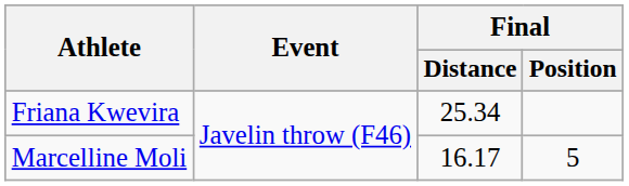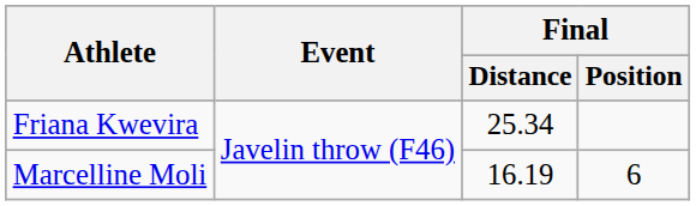Marcelline Moli | Final / Distance: 16.17 -> 16.19
Marcelline Moli | Final / Position: 5 -> 6
